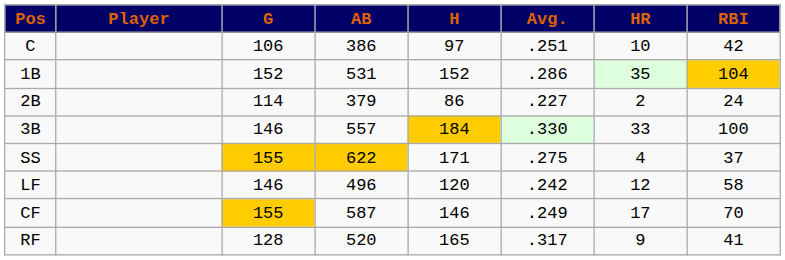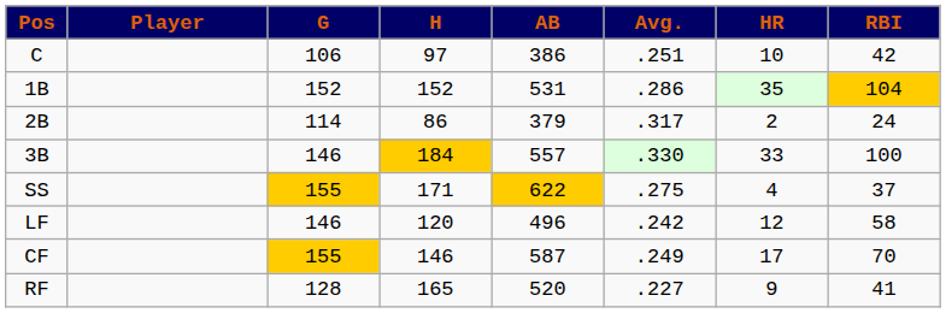columns swapped: AB <-> H
2B | Avg.: .227 -> .317
RF | Avg.: .317 -> .227
